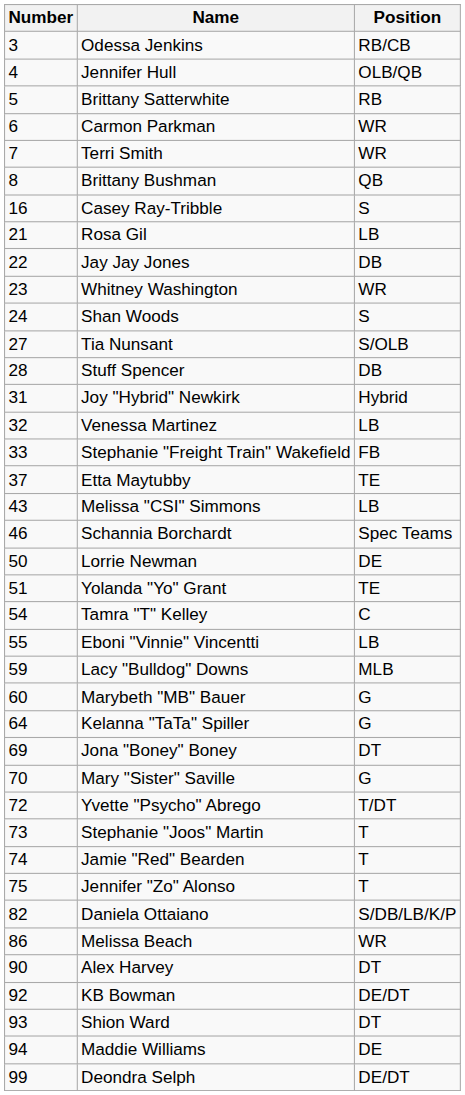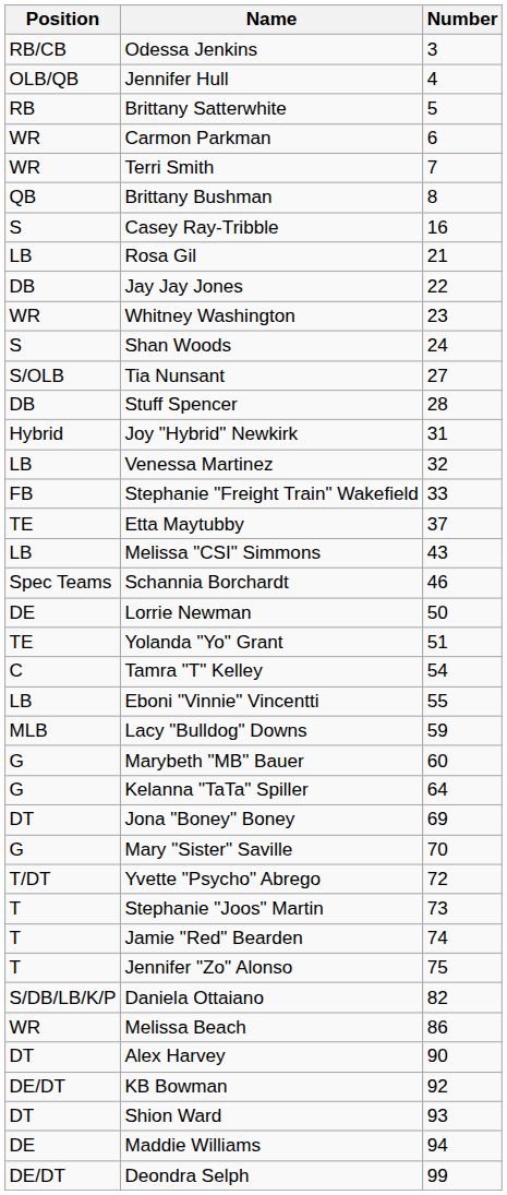columns swapped: Number <-> Position
